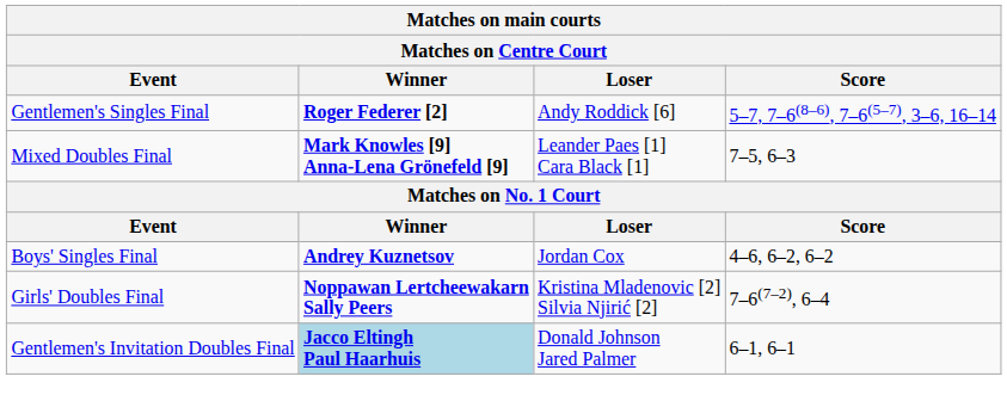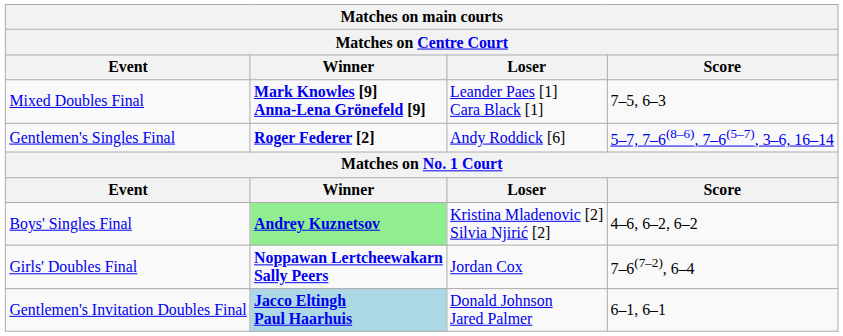rows swapped: Gentlemen's Singles Final <-> Mixed Doubles Final
Boys' Singles Final | Winner: no background -> lightgreen background
Boys' Singles Final | Loser: Jordan Cox -> Kristina Mladenovic [2] Silvia Njirić [2]
Girls' Doubles Final | Loser: Kristina Mladenovic [2] Silvia Njirić [2] -> Jordan Cox
